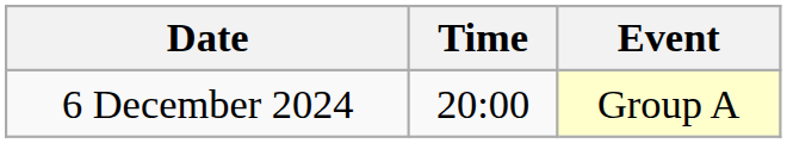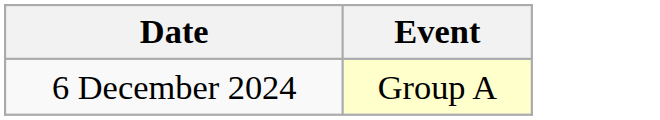- column: Time | 20:00
